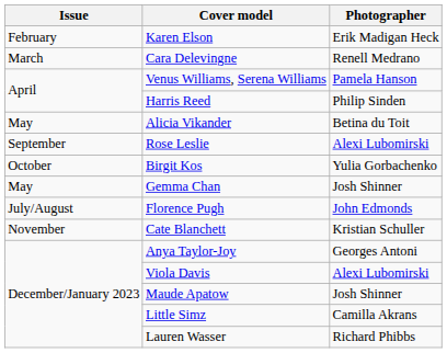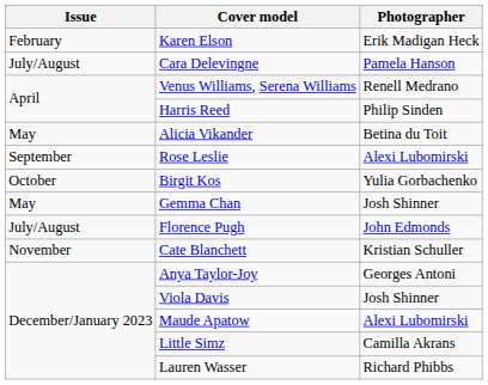Cara Delevingne | Issue: March -> July/August
Cara Delevingne | Photographer: Renell Medrano -> Pamela Hanson
Venus Williams, Serena Williams | Photographer: Pamela Hanson -> Renell Medrano
Viola Davis | Photographer: Alexi Lubomirski -> Josh Shinner
Maude Apatow | Photographer: Josh Shinner -> Alexi Lubomirski
